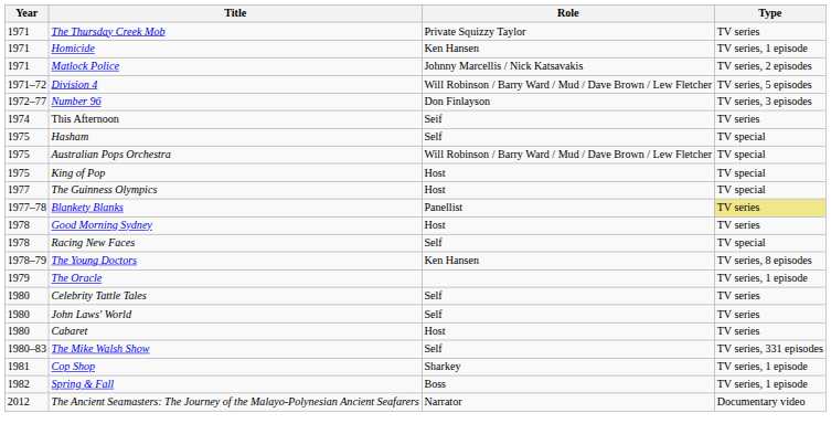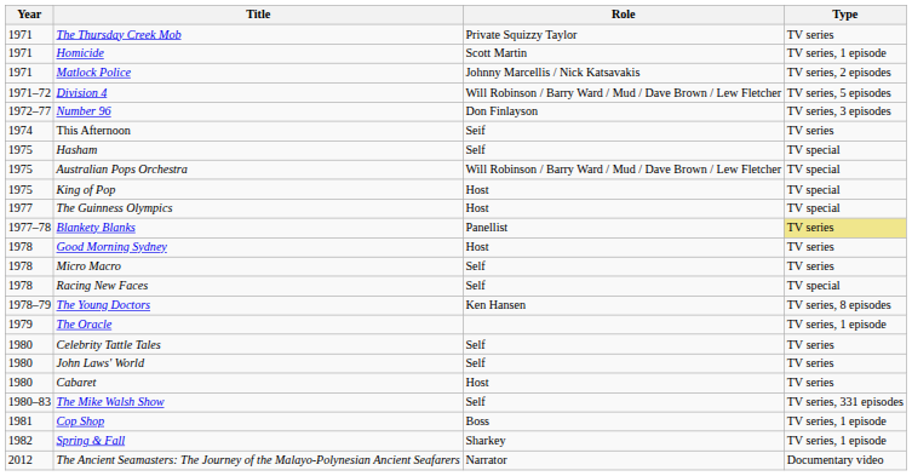Homicide | Role: Ken Hansen -> Scott Martin
+ row: 1978 | Micro Macro | Self | TV series
Cop Shop | Role: Sharkey -> Boss
Spring & Fall | Role: Boss -> Sharkey
